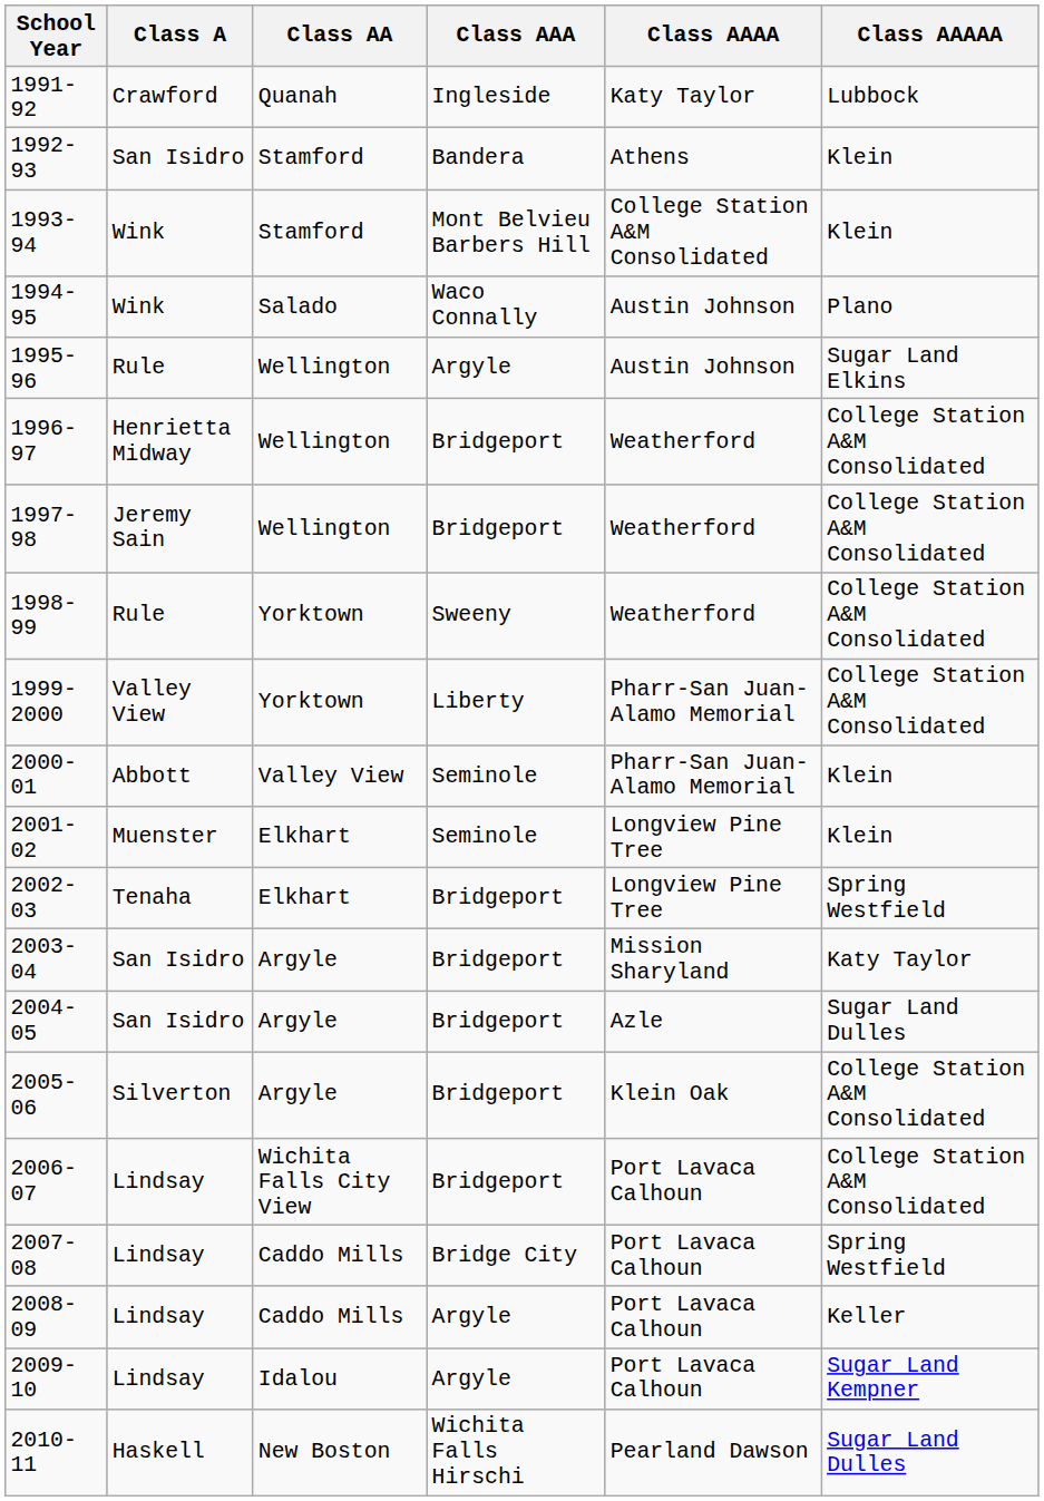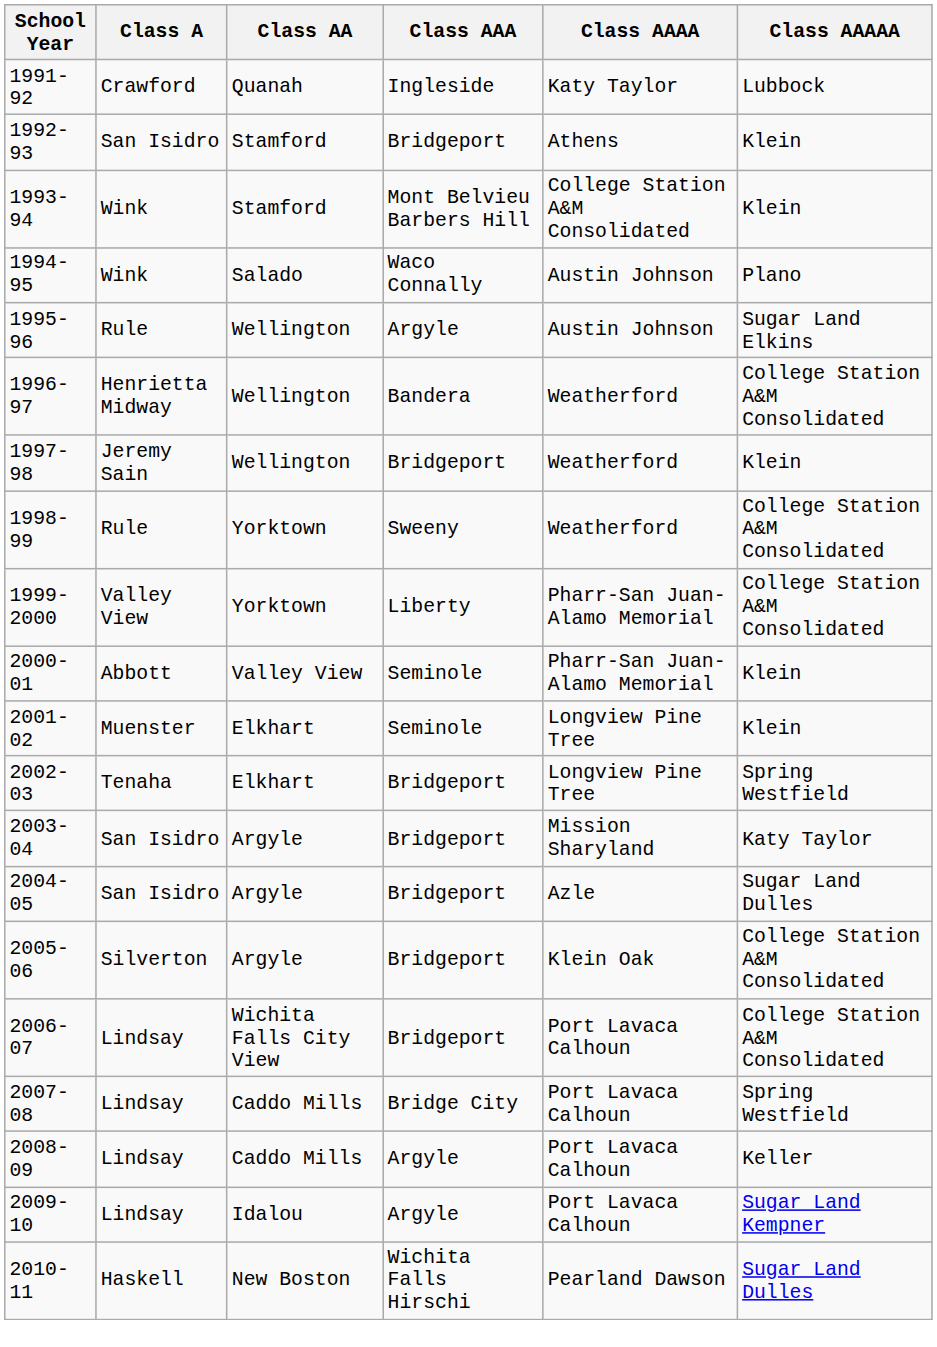1992-93 | Class AAA: Bandera -> Bridgeport
1996-97 | Class AAA: Bridgeport -> Bandera
1997-98 | Class AAAAA: College Station A&M Consolidated -> Klein
